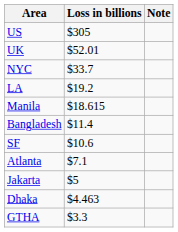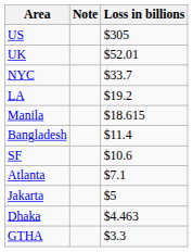columns swapped: Loss in billions <-> Note
